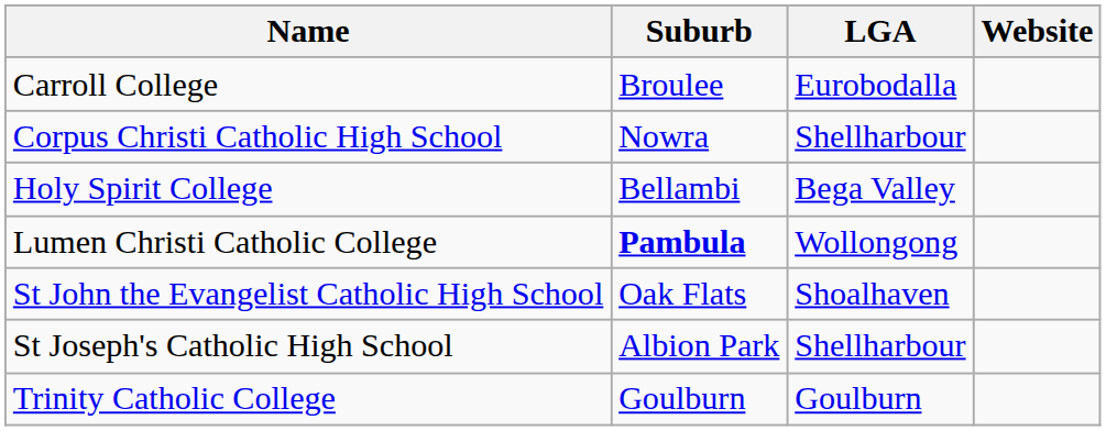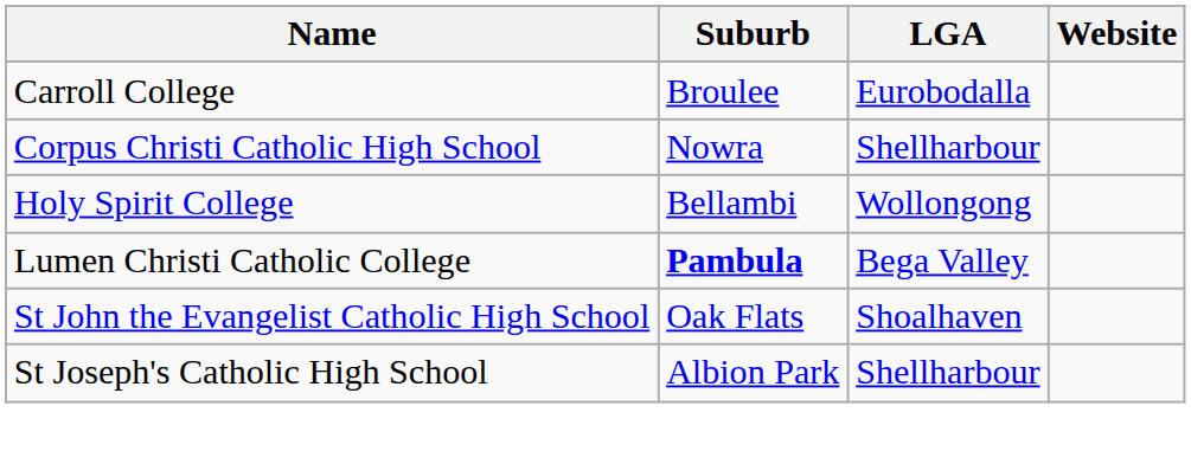Holy Spirit College | LGA: Bega Valley -> Wollongong
Lumen Christi Catholic College | LGA: Wollongong -> Bega Valley
- row: Trinity Catholic College | Goulburn | Goulburn
